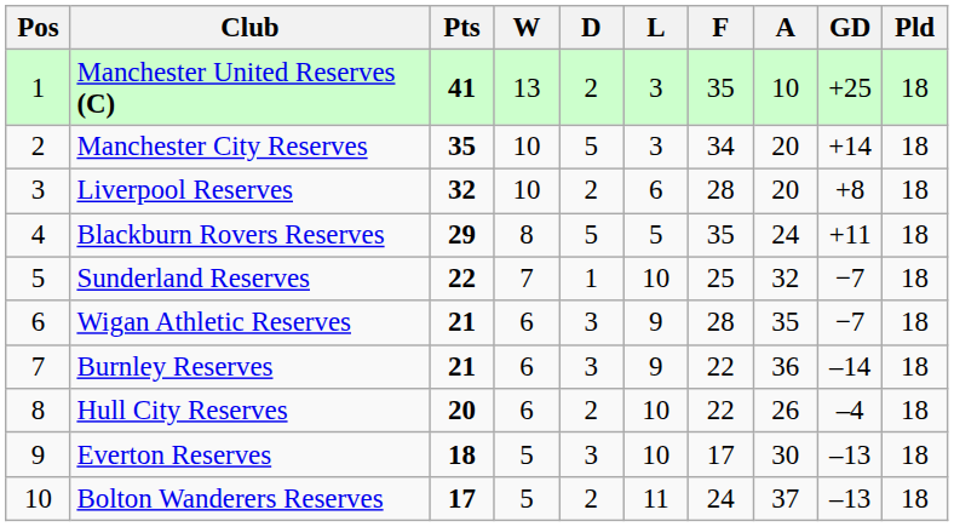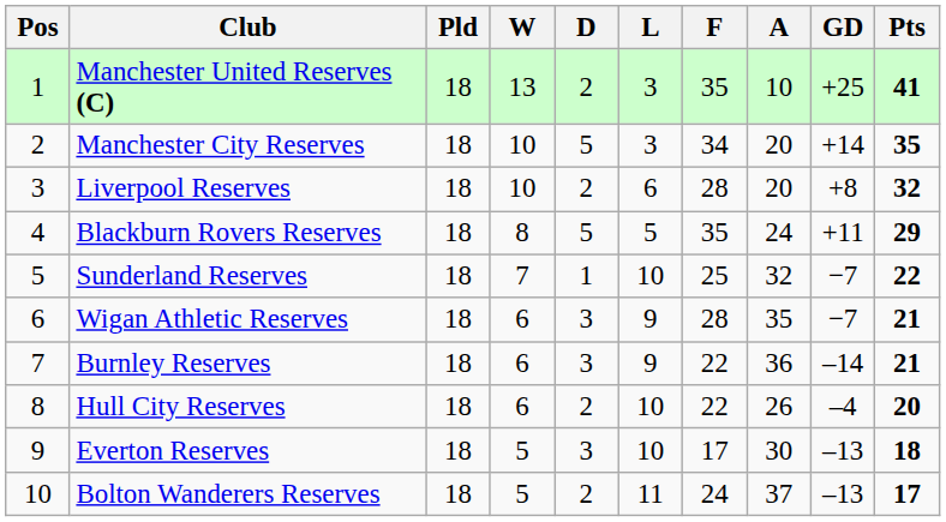columns swapped: Pld <-> Pts
